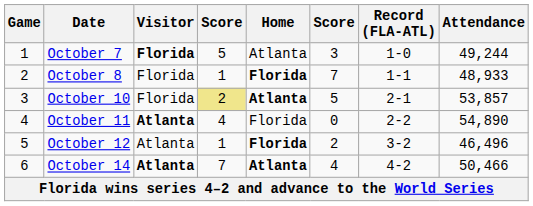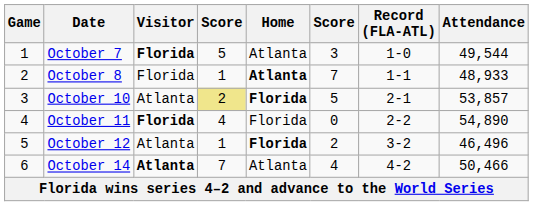October 7 | Attendance: 49,244 -> 49,544
October 8 | Home: Florida -> Atlanta
October 10 | Visitor: Florida -> Atlanta
October 10 | Home: Atlanta -> Florida
October 11 | Visitor: Atlanta -> Florida
October 14 | Home: bold -> normal
